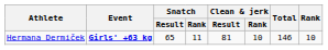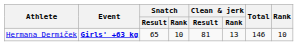Hermana Dermiček | Snatch / Rank: 11 -> 10
Hermana Dermiček | Clean & jerk / Rank: 10 -> 13
